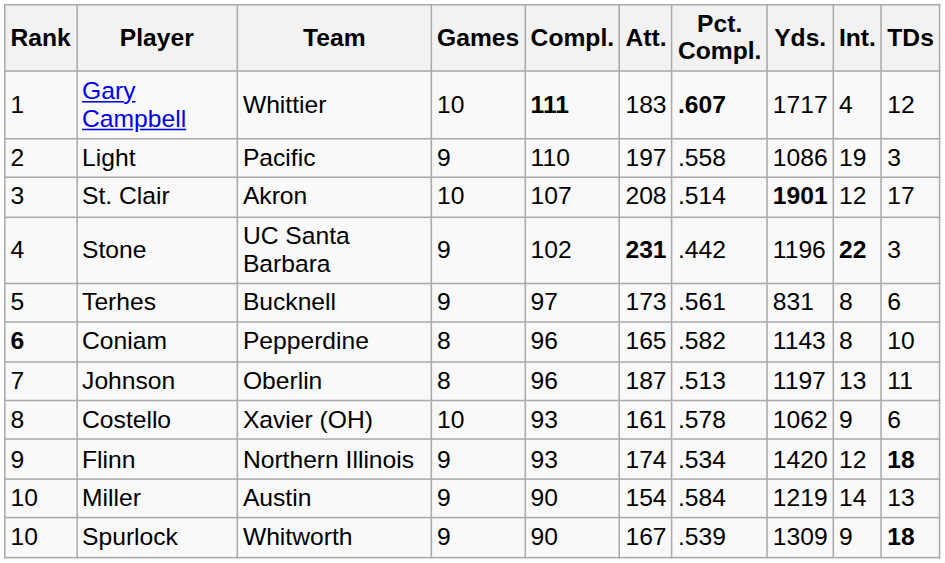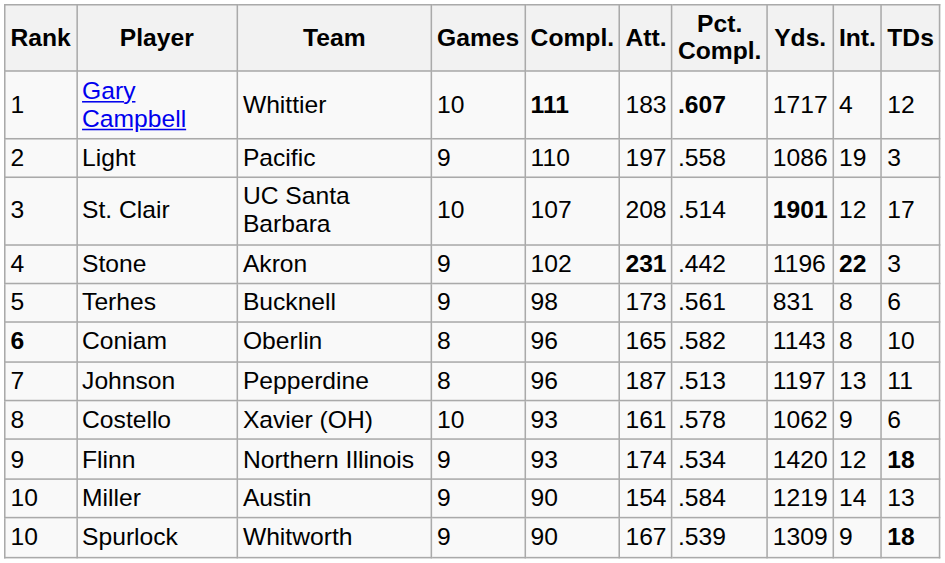St. Clair | Team: Akron -> UC Santa Barbara
Stone | Team: UC Santa Barbara -> Akron
Terhes | Compl.: 97 -> 98
Coniam | Team: Pepperdine -> Oberlin
Johnson | Team: Oberlin -> Pepperdine
